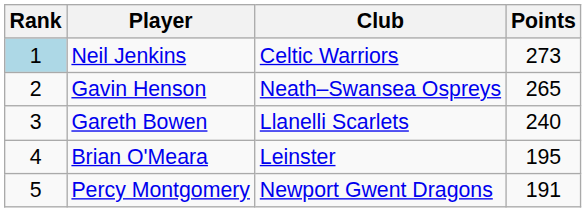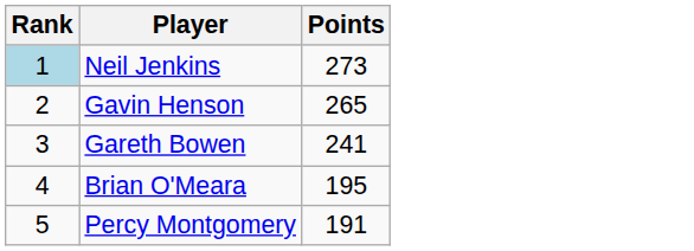- column: Club | Celtic Warriors | Neath–Swansea Ospreys | Llanelli Scarlets | Leinster | Newport Gwent Dragons
Gareth Bowen | Points: 240 -> 241
